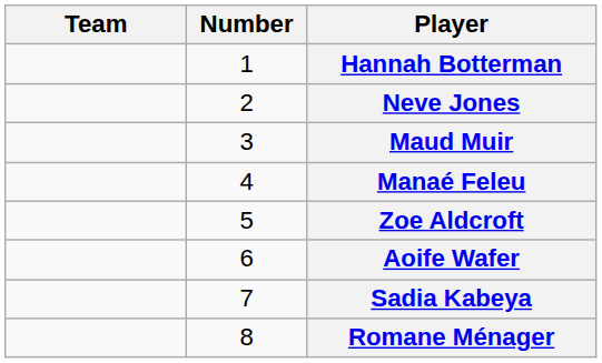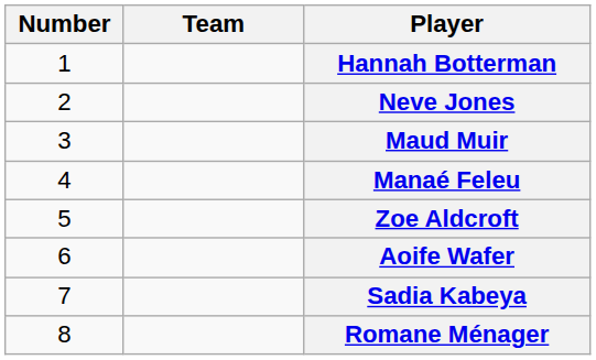columns swapped: Number <-> Team
